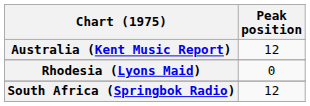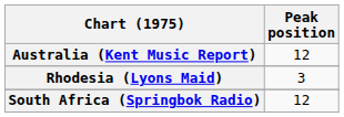Rhodesia (Lyons Maid) | Peak position: 0 -> 3
